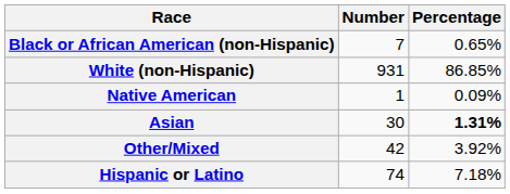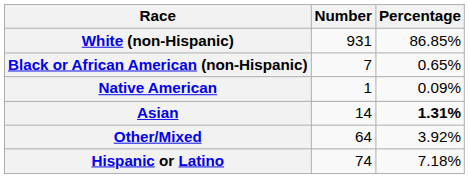rows swapped: White (non-Hispanic) <-> Black or African American (non-Hispanic)
Asian | Number: 30 -> 14
Other/Mixed | Number: 42 -> 64
